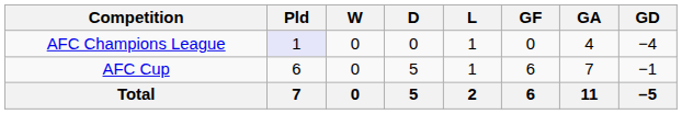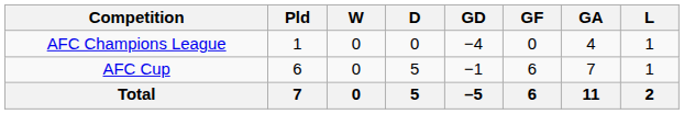columns swapped: L <-> GD
AFC Champions League | Pld: lavender background -> no background
